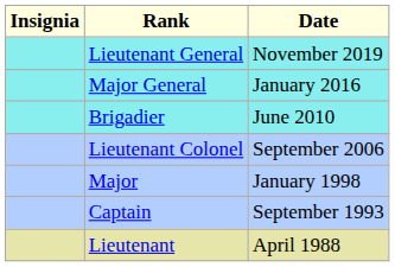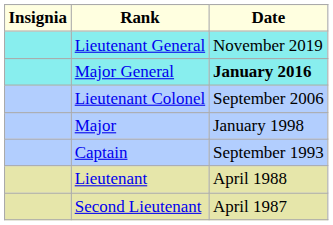Major General | Date: normal -> bold
- row: Brigadier | June 2010
+ row: Second Lieutenant | April 1987
